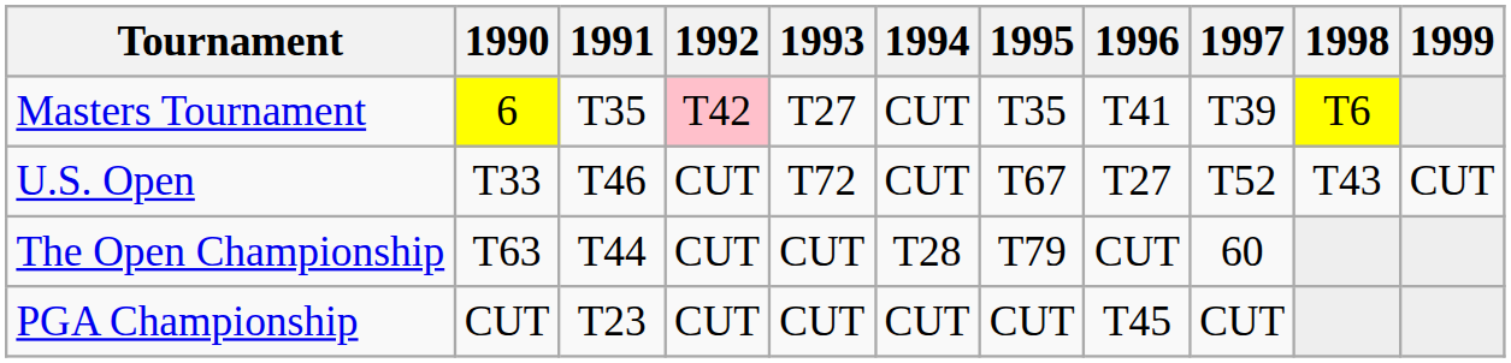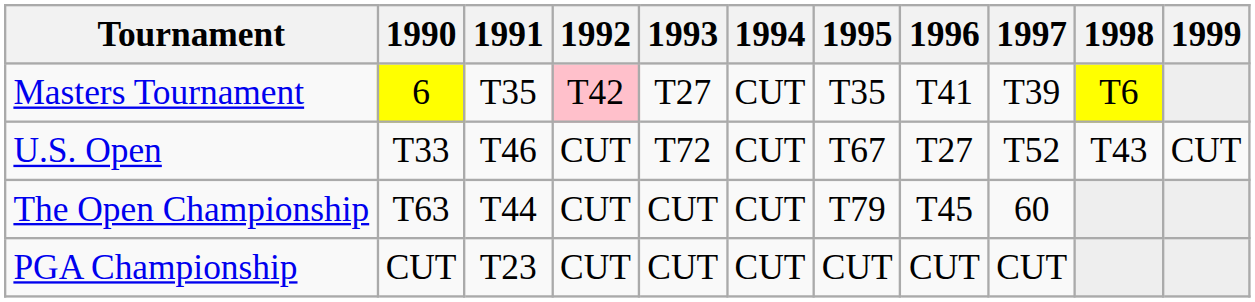The Open Championship | 1994: T28 -> CUT
The Open Championship | 1996: CUT -> T45
PGA Championship | 1996: T45 -> CUT
